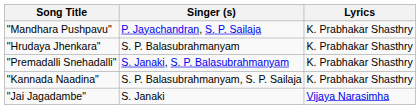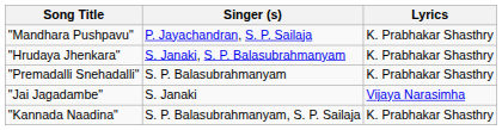"Hrudaya Jhenkara" | Singer (s): S. P. Balasubrahmanyam -> S. Janaki, S. P. Balasubrahmanyam
"Premadalli Snehadalli" | Singer (s): S. Janaki, S. P. Balasubrahmanyam -> S. P. Balasubrahmanyam
rows swapped: "Jai Jagadambe" <-> "Kannada Naadina"
